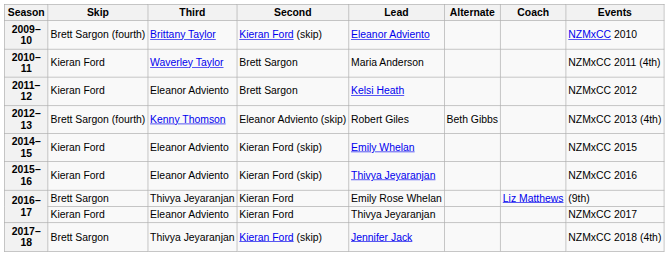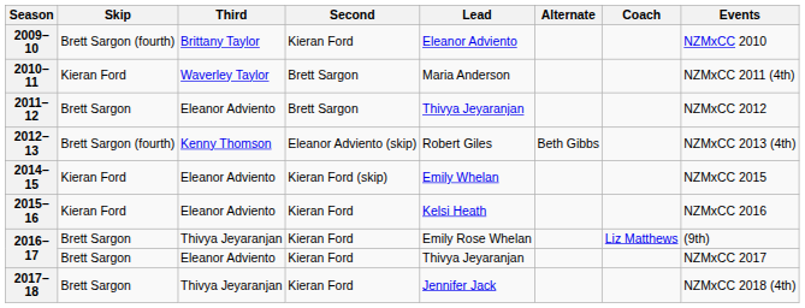2009–10 | Second: Kieran Ford (skip) -> Kieran Ford
2011–12 | Skip: Kieran Ford -> Brett Sargon
2011–12 | Lead: Kelsi Heath -> Thivya Jeyaranjan
2015–16 | Second: Kieran Ford (skip) -> Kieran Ford
2015–16 | Lead: Thivya Jeyaranjan -> Kelsi Heath
2016–17 / Eleanor Adviento | Skip: Kieran Ford -> Brett Sargon
2017–18 | Second: Kieran Ford (skip) -> Kieran Ford
